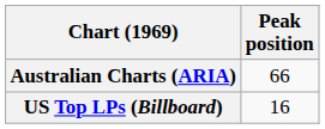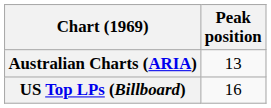Australian Charts (ARIA) | Peak position: 66 -> 13
